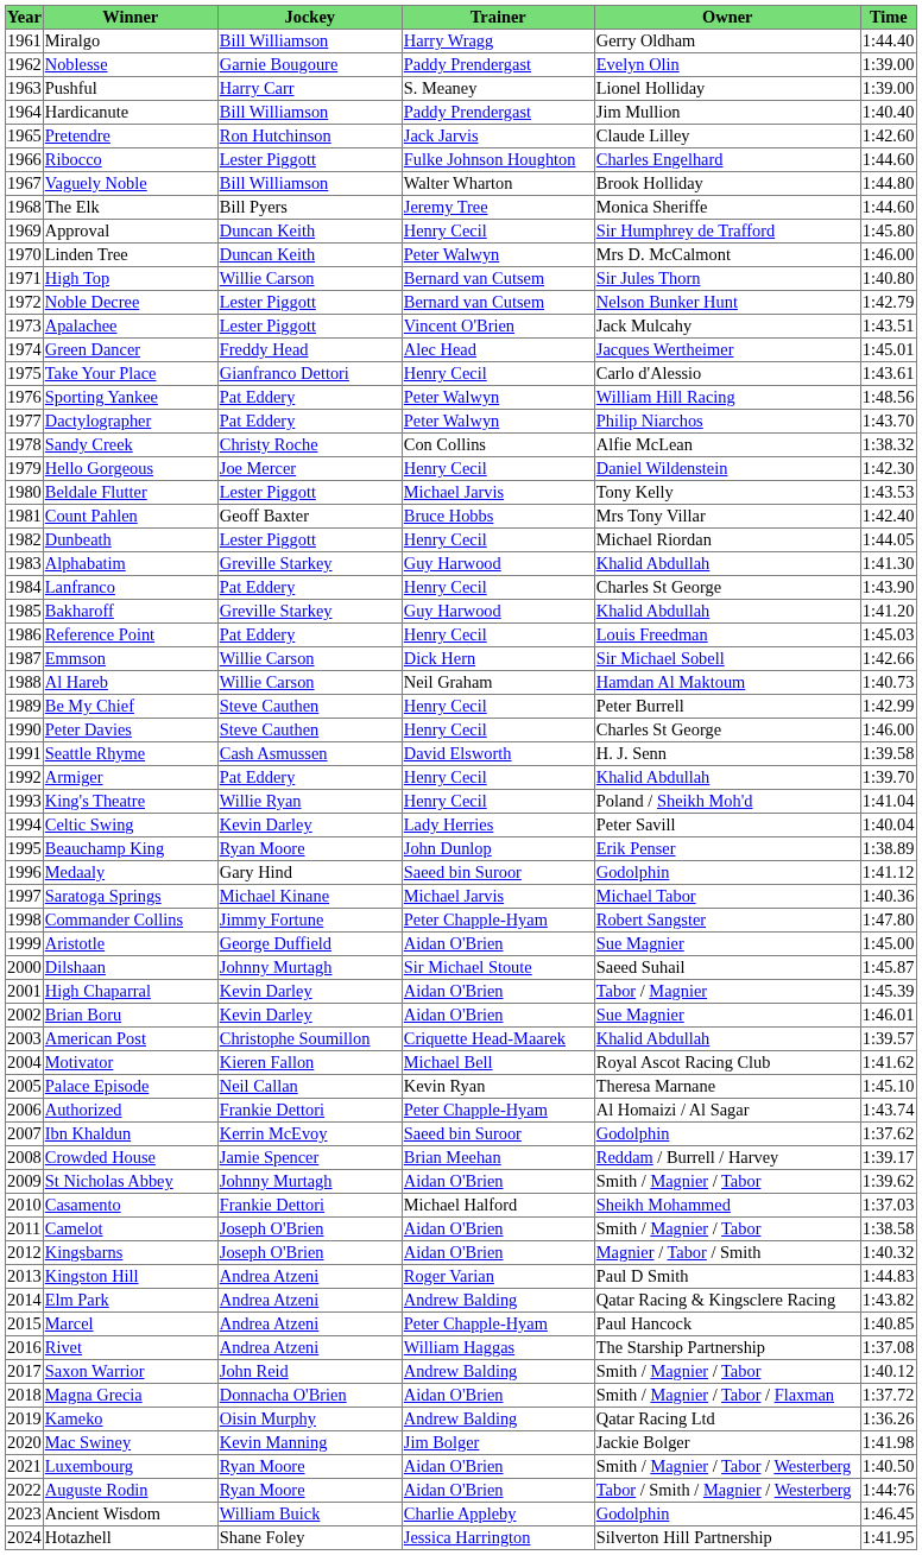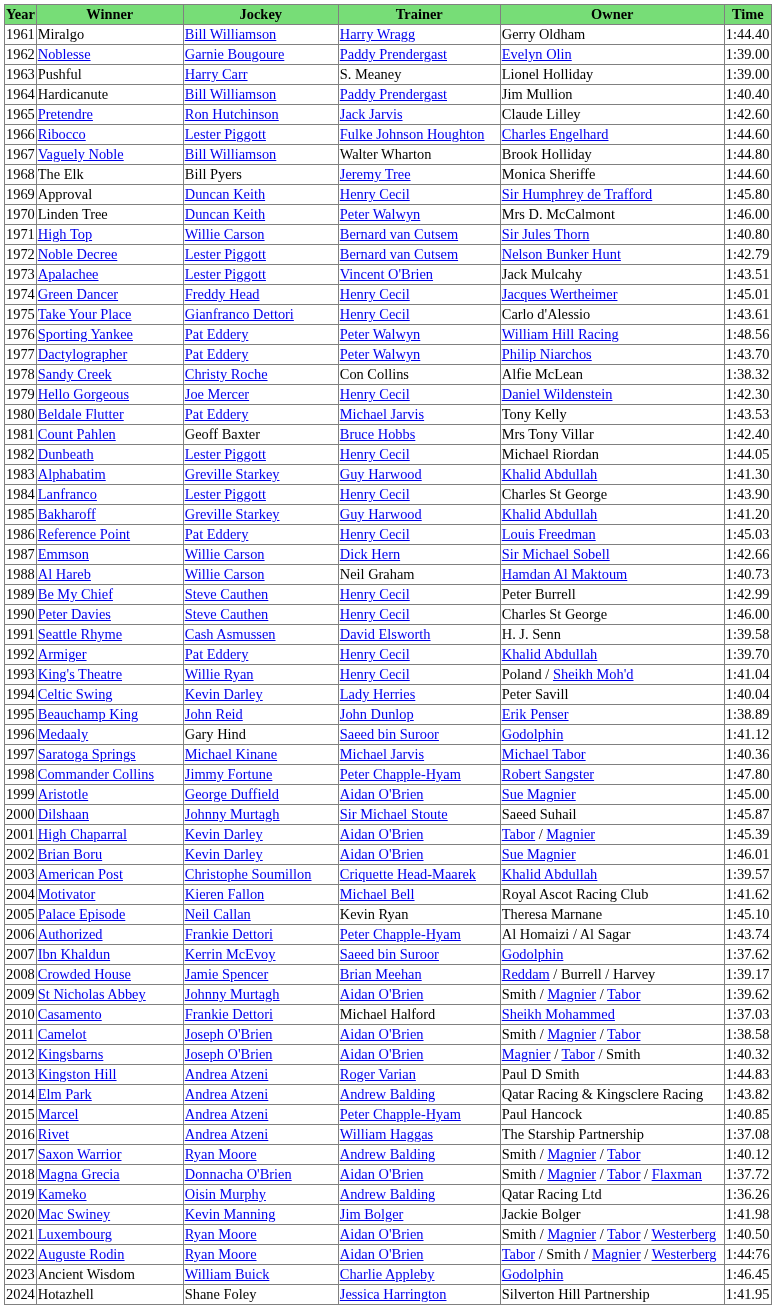Green Dancer | Trainer: Alec Head -> Henry Cecil
Beldale Flutter | Jockey: Lester Piggott -> Pat Eddery
Lanfranco | Jockey: Pat Eddery -> Lester Piggott
Beauchamp King | Jockey: Ryan Moore -> John Reid
Saxon Warrior | Jockey: John Reid -> Ryan Moore
